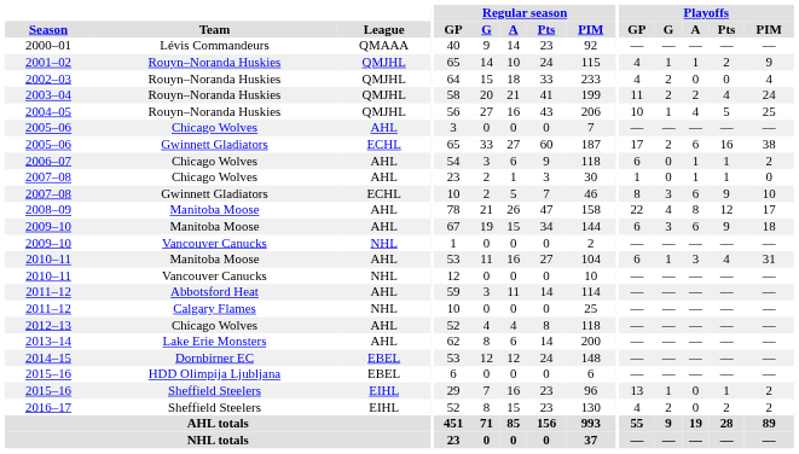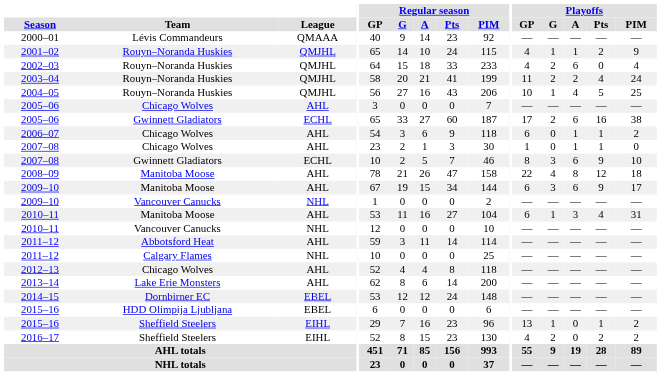2002–03 | Playoffs / A: 0 -> 6
2008–09 | Playoffs / PIM: 17 -> 18
2009–10 / Manitoba Moose | Playoffs / PIM: 18 -> 17
